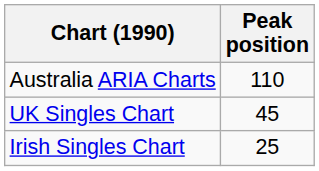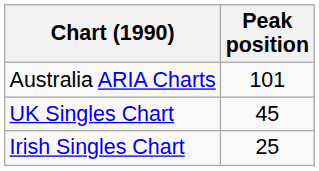Australia ARIA Charts | Peak position: 110 -> 101
